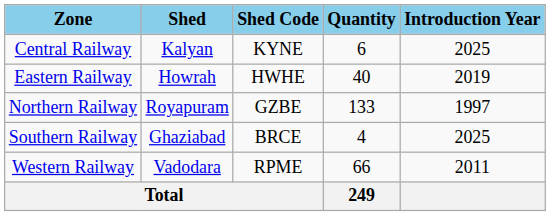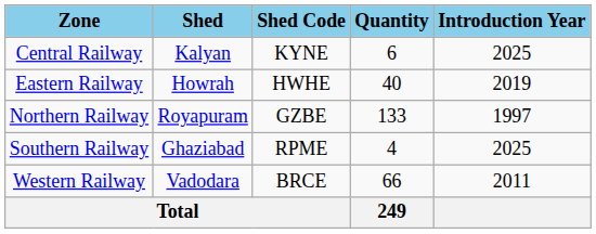Southern Railway | Shed Code: BRCE -> RPME
Western Railway | Shed Code: RPME -> BRCE
